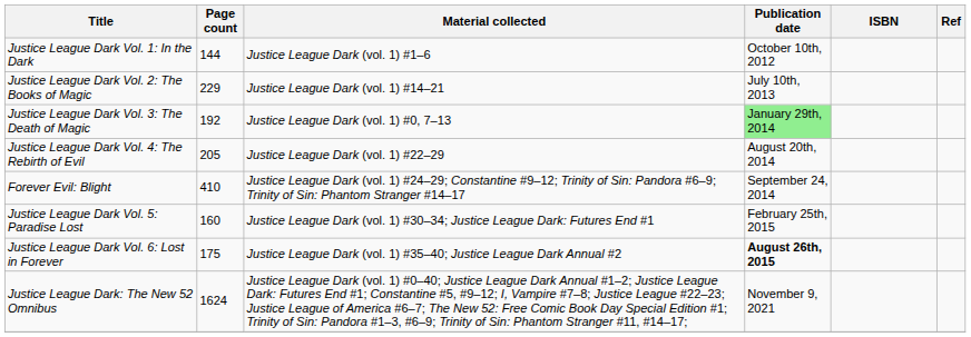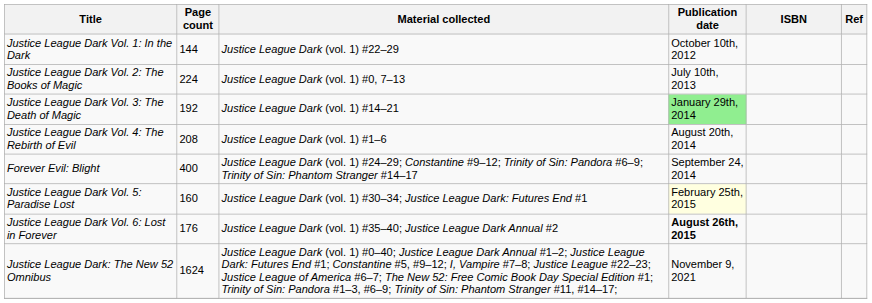Justice League Dark Vol. 1: In the Dark | Material collected: Justice League Dark (vol. 1) #1–6 -> Justice League Dark (vol. 1) #22–29
Justice League Dark Vol. 2: The Books of Magic | Page count: 229 -> 224
Justice League Dark Vol. 2: The Books of Magic | Material collected: Justice League Dark (vol. 1) #14–21 -> Justice League Dark (vol. 1) #0, 7–13
Justice League Dark Vol. 3: The Death of Magic | Material collected: Justice League Dark (vol. 1) #0, 7–13 -> Justice League Dark (vol. 1) #14–21
Justice League Dark Vol. 4: The Rebirth of Evil | Page count: 205 -> 208
Justice League Dark Vol. 4: The Rebirth of Evil | Material collected: Justice League Dark (vol. 1) #22–29 -> Justice League Dark (vol. 1) #1–6
Forever Evil: Blight | Page count: 410 -> 400
Justice League Dark Vol. 5: Paradise Lost | Publication date: no background -> lightyellow background
Justice League Dark Vol. 6: Lost in Forever | Page count: 175 -> 176
